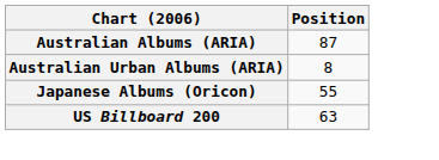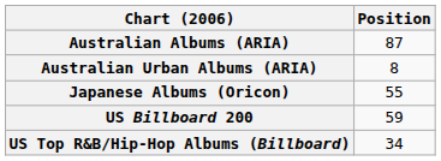US Billboard 200 | Position: 63 -> 59
+ row: US Top R&B/Hip-Hop Albums (Billboard) | 34
